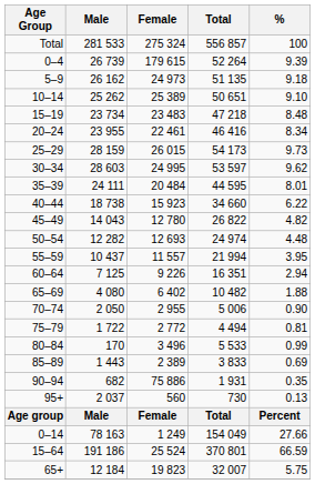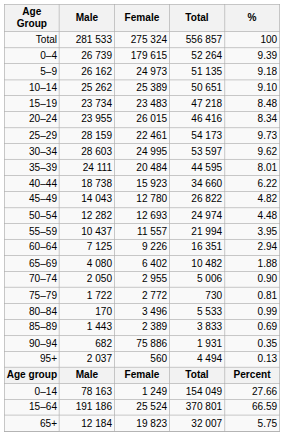20–24 | Female: 22 461 -> 26 015
25–29 | Female: 26 015 -> 22 461
75–79 | Total: 4 494 -> 730
95+ | Total: 730 -> 4 494
